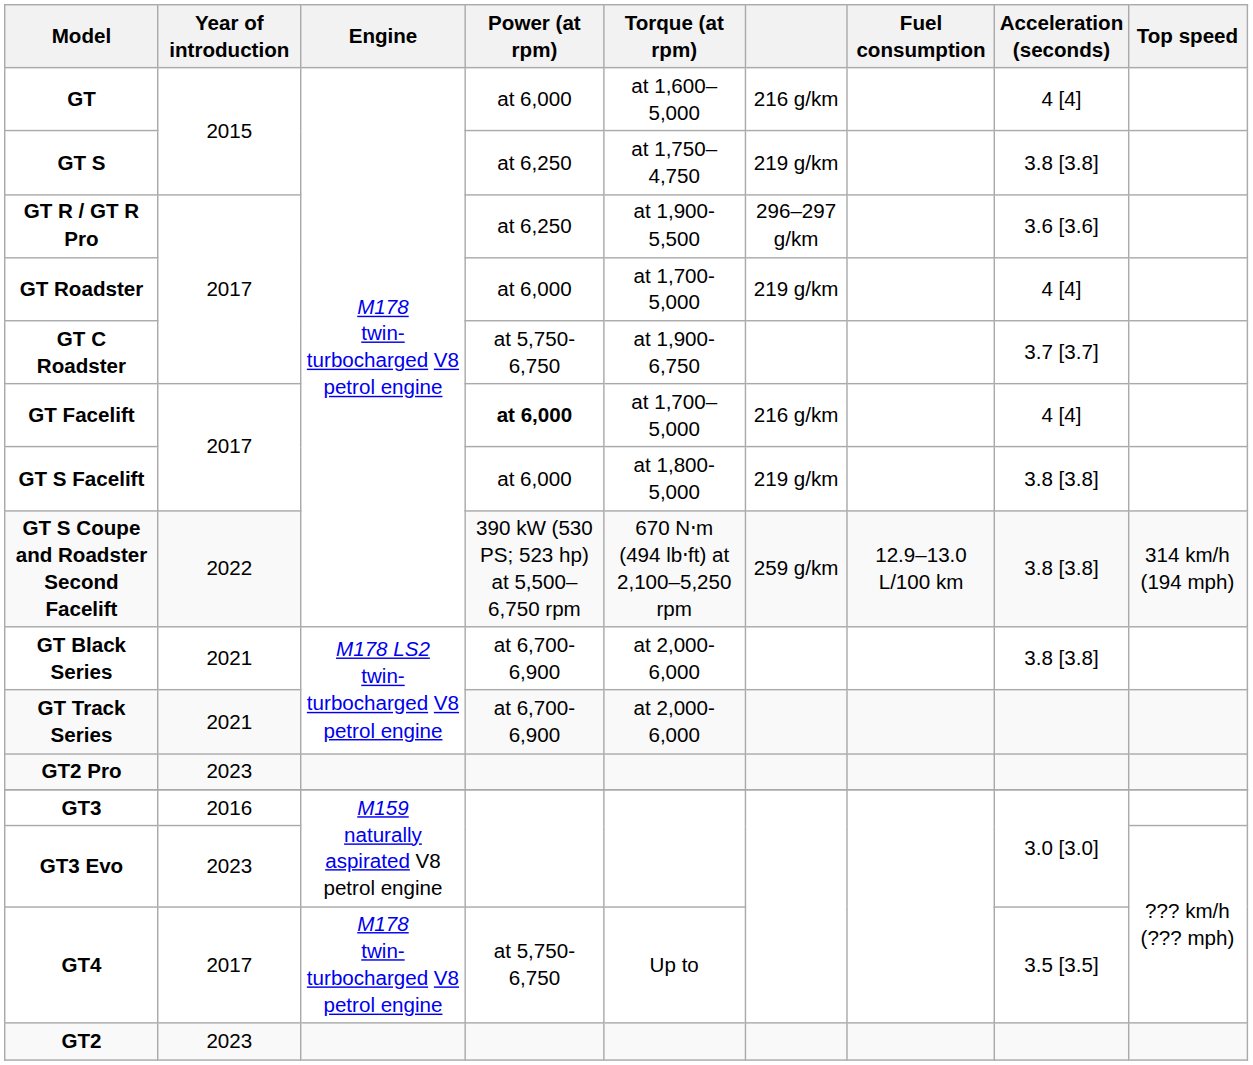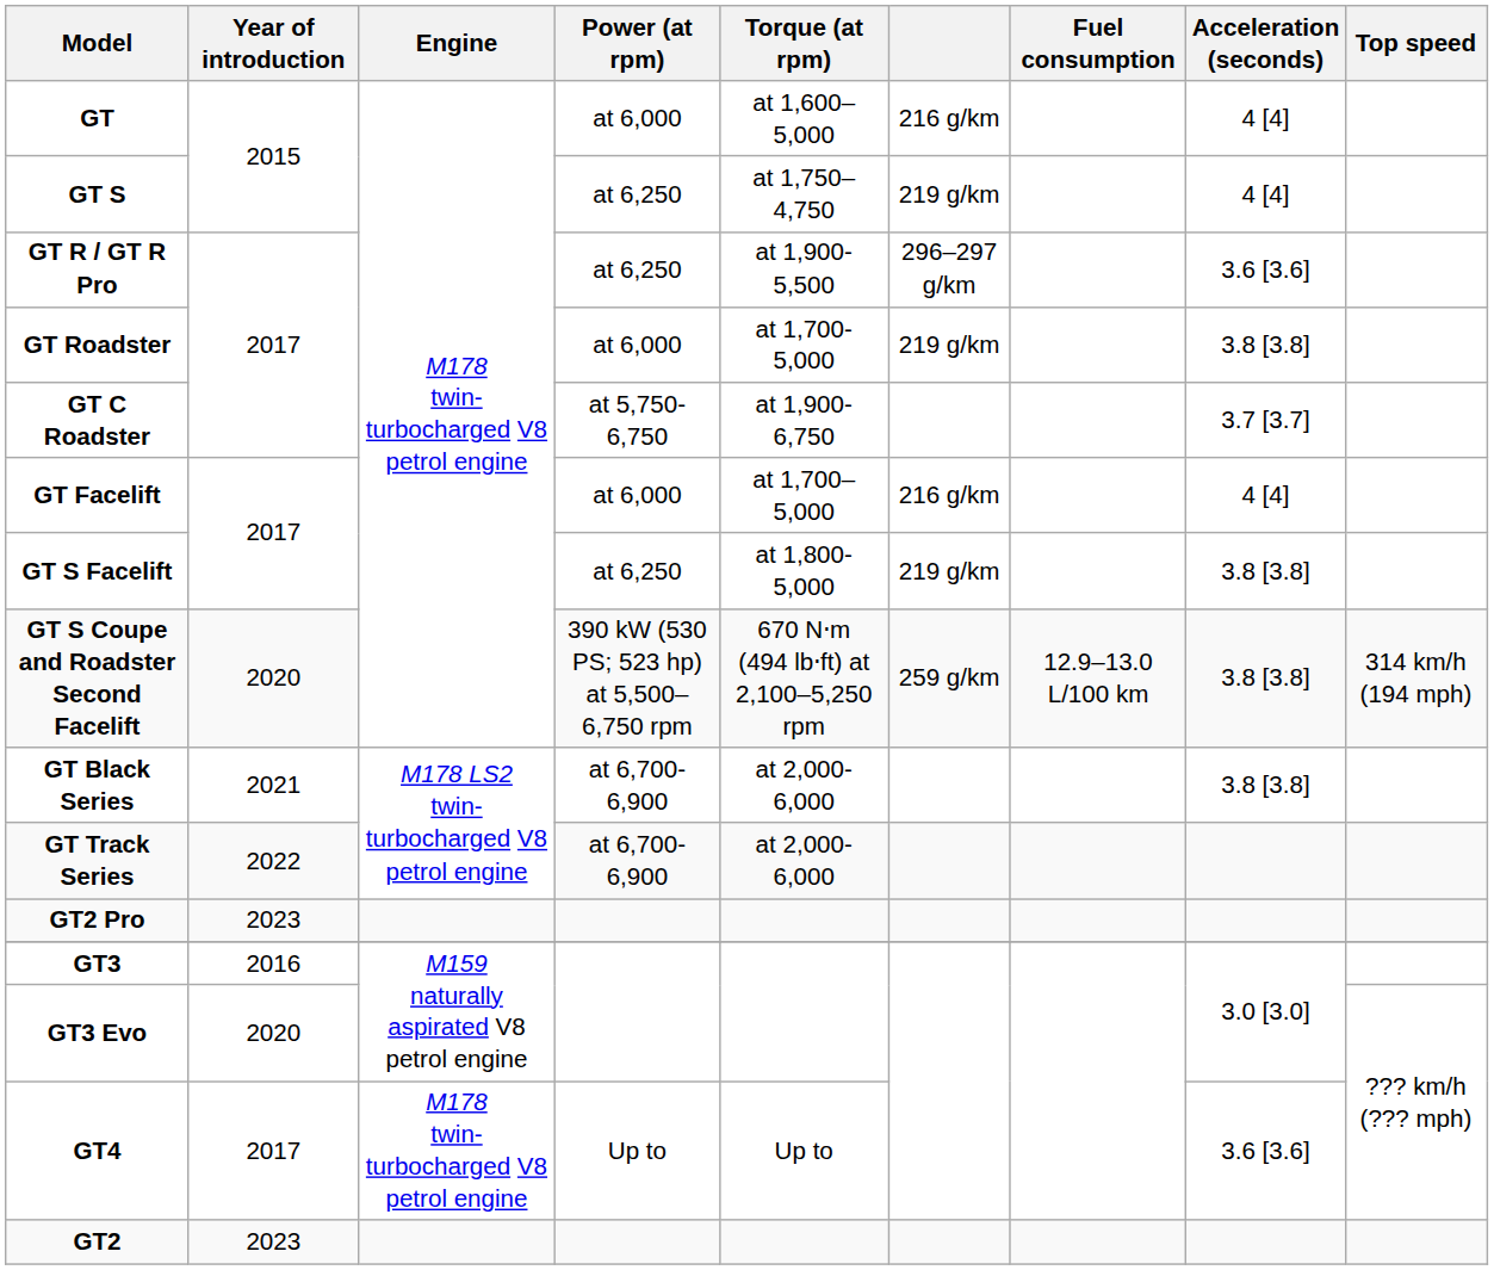GT S | Acceleration (seconds): 3.8 [3.8] -> 4 [4]
GT Roadster | Acceleration (seconds): 4 [4] -> 3.8 [3.8]
GT Facelift | Power (at rpm): bold -> normal
GT S Facelift | Power (at rpm): at 6,000 -> at 6,250
GT S Coupe and Roadster Second Facelift | Year of introduction: 2022 -> 2020
GT Track Series | Year of introduction: 2021 -> 2022
GT3 Evo | Year of introduction: 2023 -> 2020
GT4 | Power (at rpm): at 5,750-6,750 -> Up to
GT4 | Acceleration (seconds): 3.5 [3.5] -> 3.6 [3.6]
